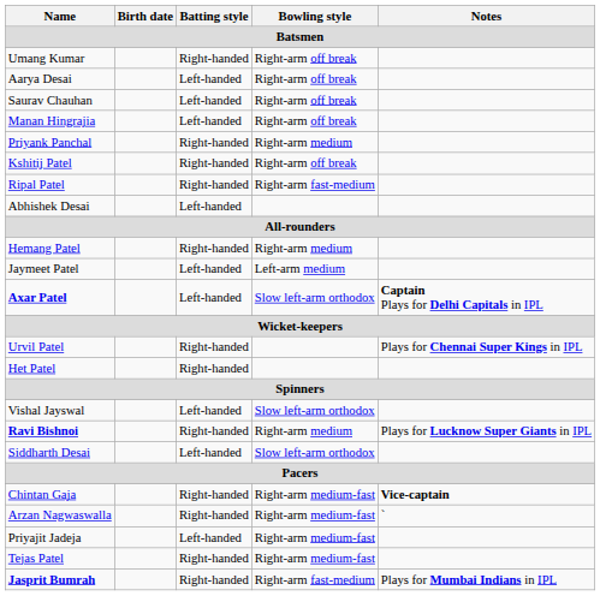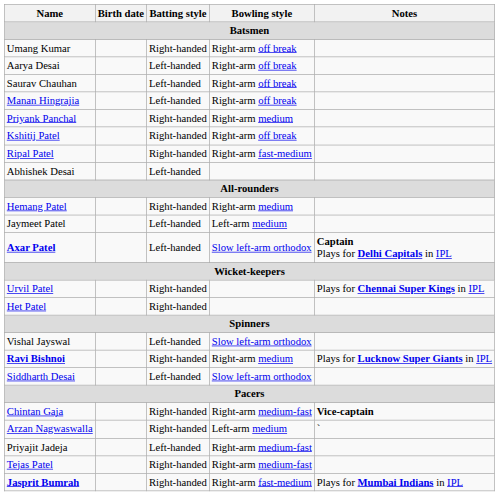Arzan Nagwaswalla | Bowling style: Right-arm medium-fast -> Left-arm medium
